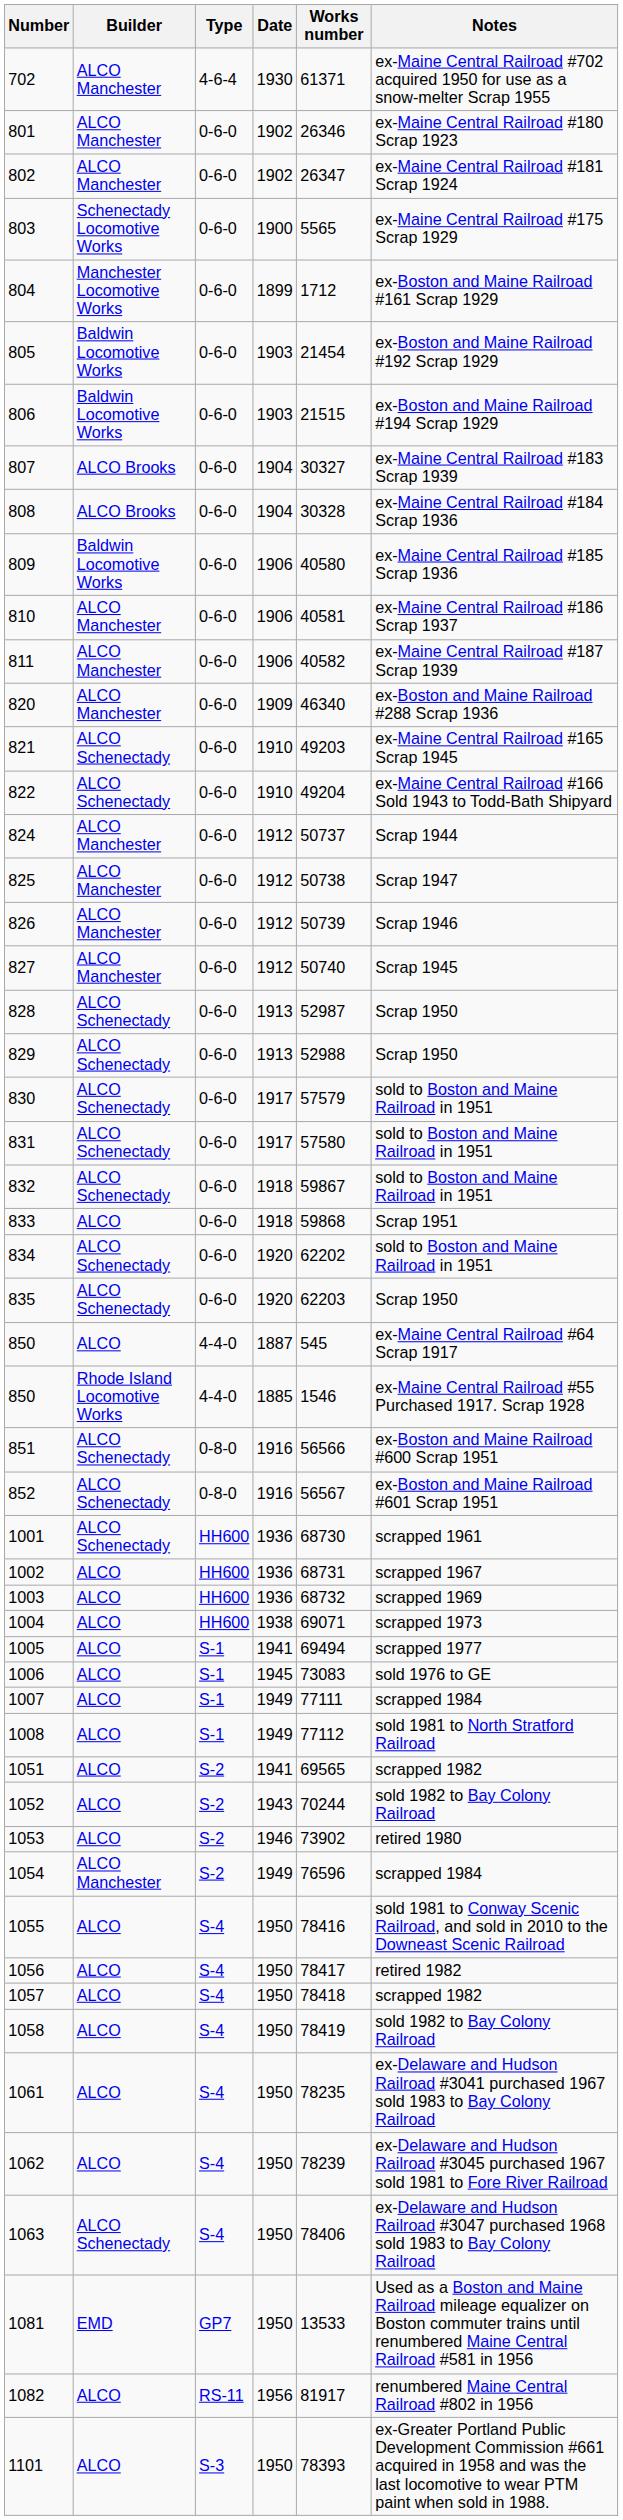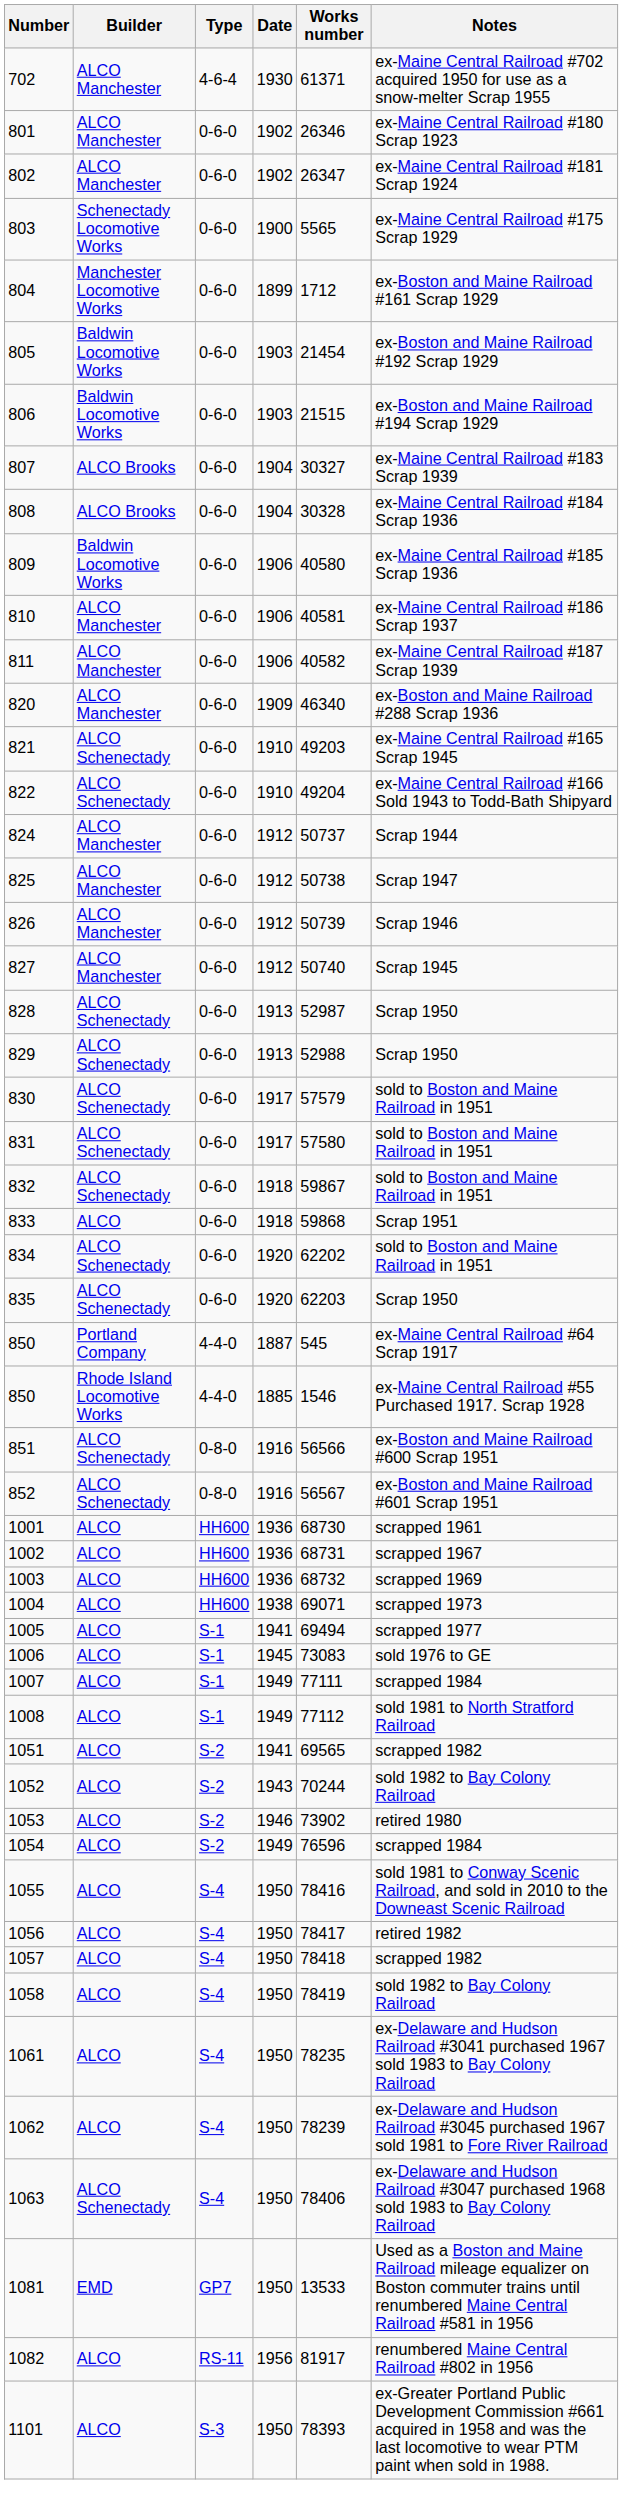850 / 1887 | Builder: ALCO -> Portland Company
1001 | Builder: ALCO Schenectady -> ALCO
1054 | Builder: ALCO Manchester -> ALCO
